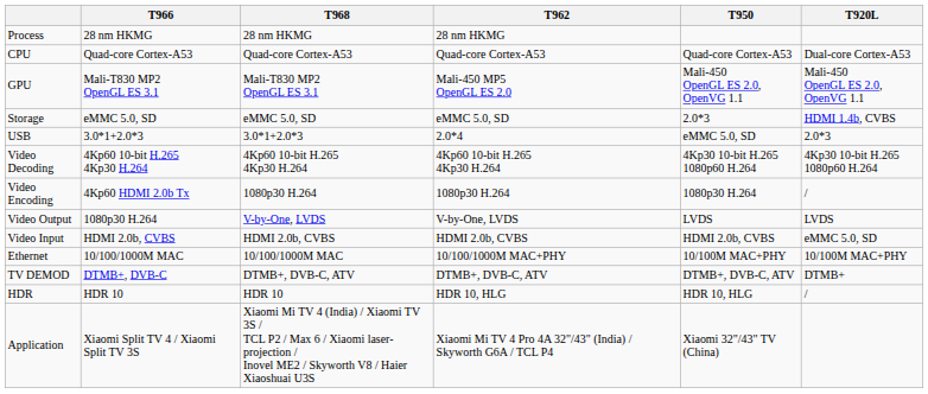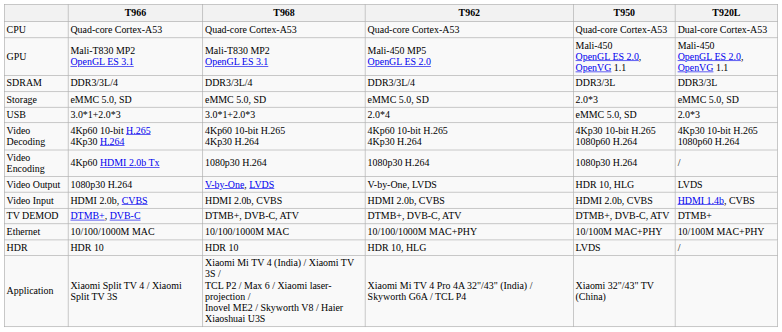- row: Process | 28 nm HKMG | 28 nm HKMG | 28 nm HKMG
+ row: SDRAM | DDR3/3L/4 | DDR3/3L/4 | DDR3/3L/4 | DDR3/3L | DDR3/3L
Storage | T920L: HDMI 1.4b, CVBS -> eMMC 5.0, SD
Video Output | T950: LVDS -> HDR 10, HLG
Video Input | T920L: eMMC 5.0, SD -> HDMI 1.4b, CVBS
rows swapped: Ethernet <-> TV DEMOD
HDR | T950: HDR 10, HLG -> LVDS
